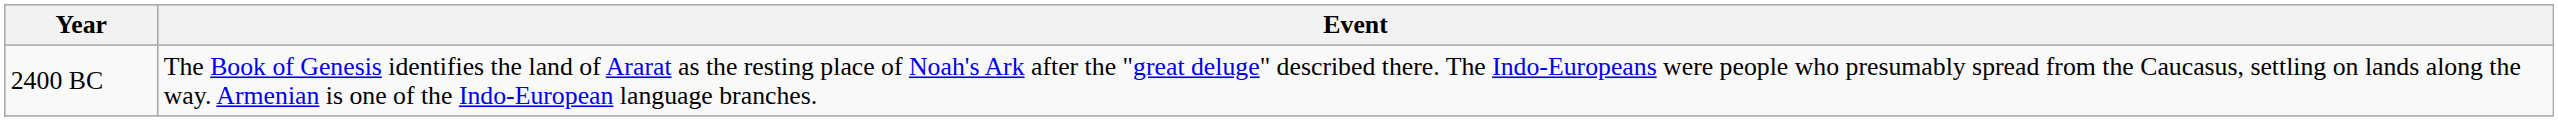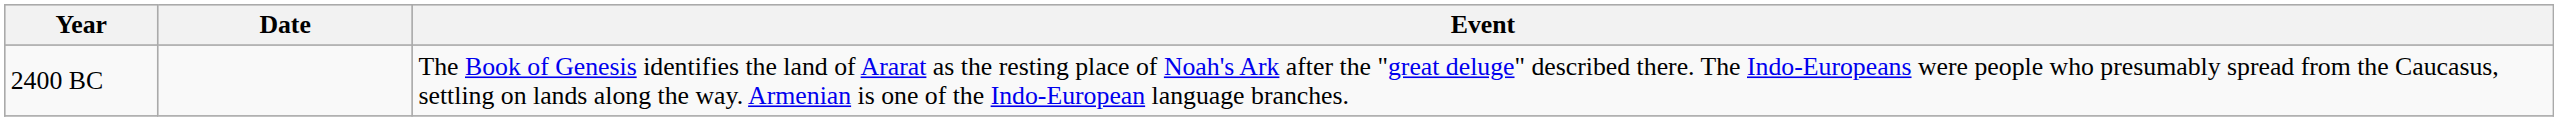+ column: Date
